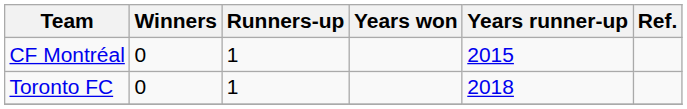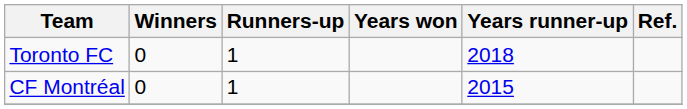rows swapped: CF Montréal <-> Toronto FC
